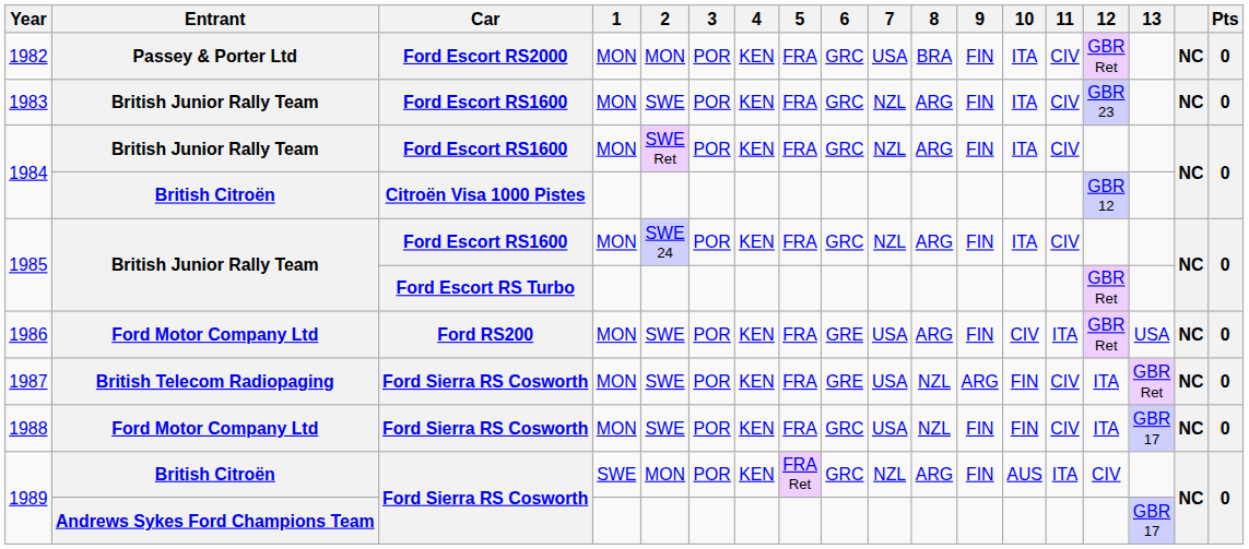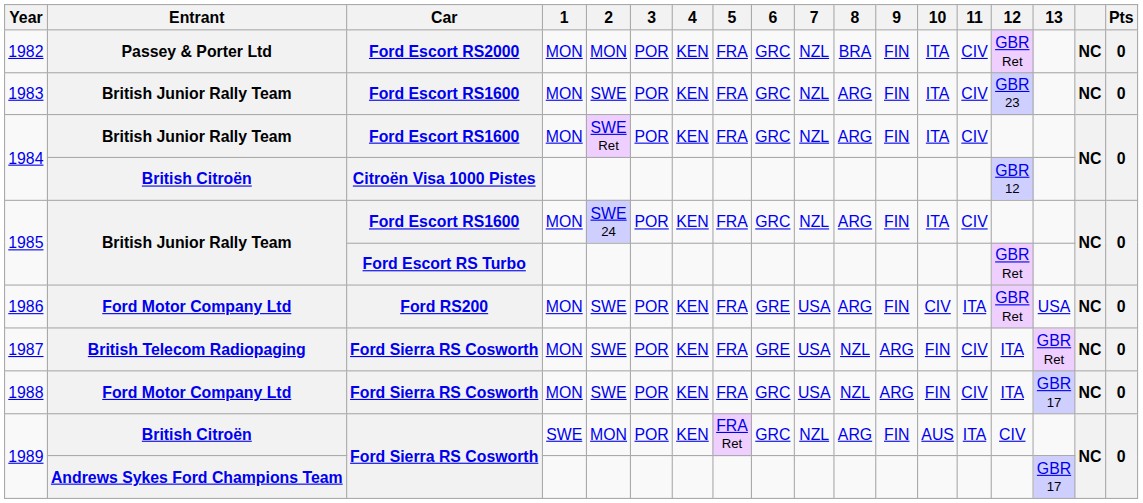1982 | 7: USA -> NZL
1988 | 9: FIN -> ARG
